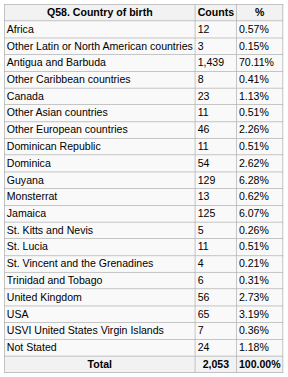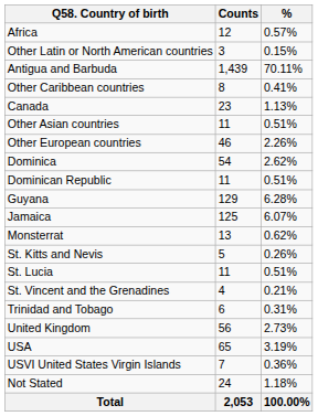rows swapped: Dominica <-> Dominican Republic
rows swapped: Jamaica <-> Monsterrat
